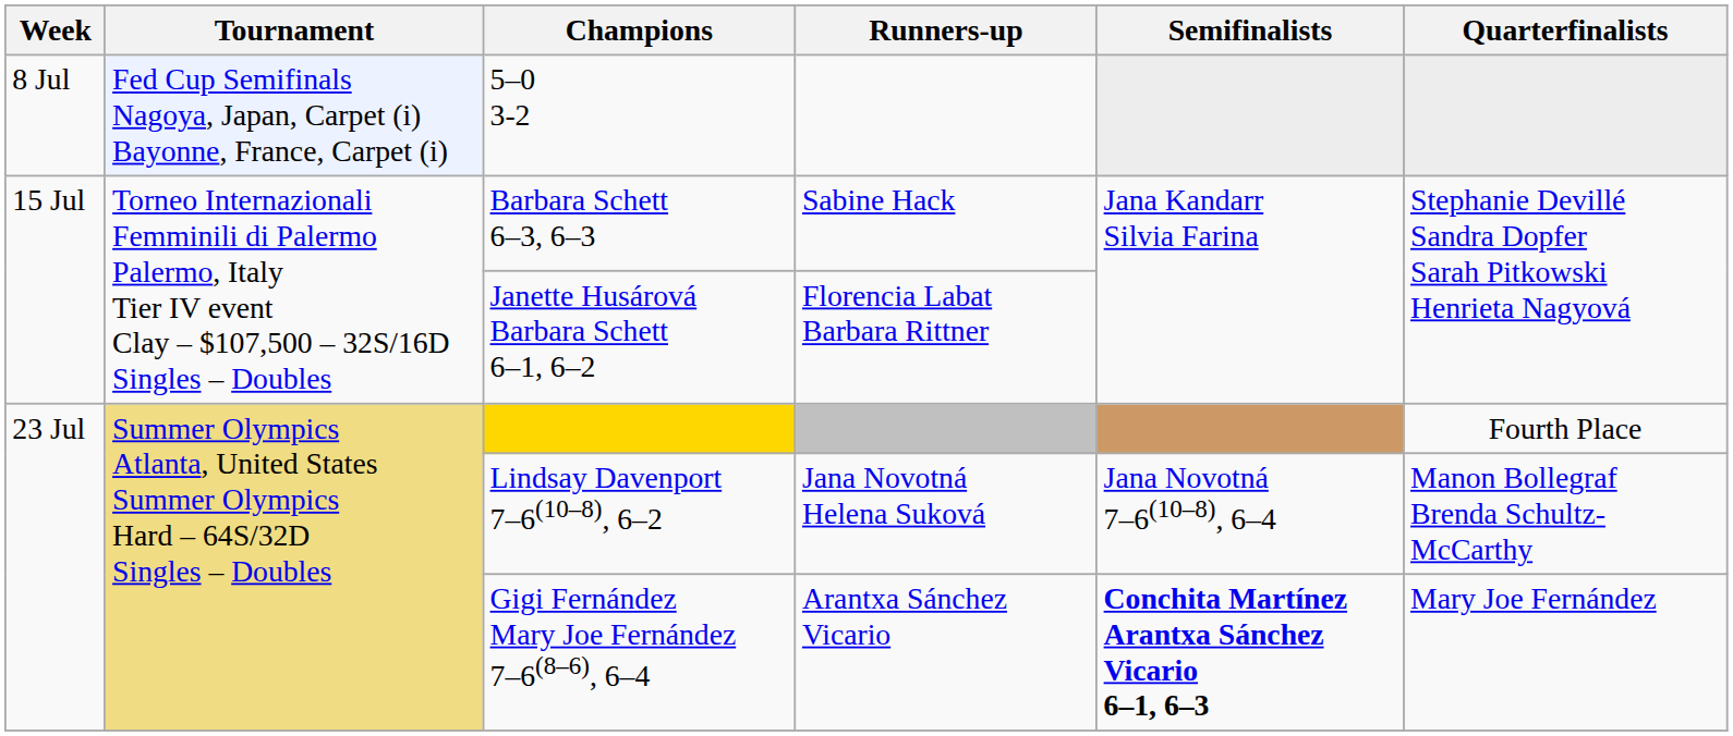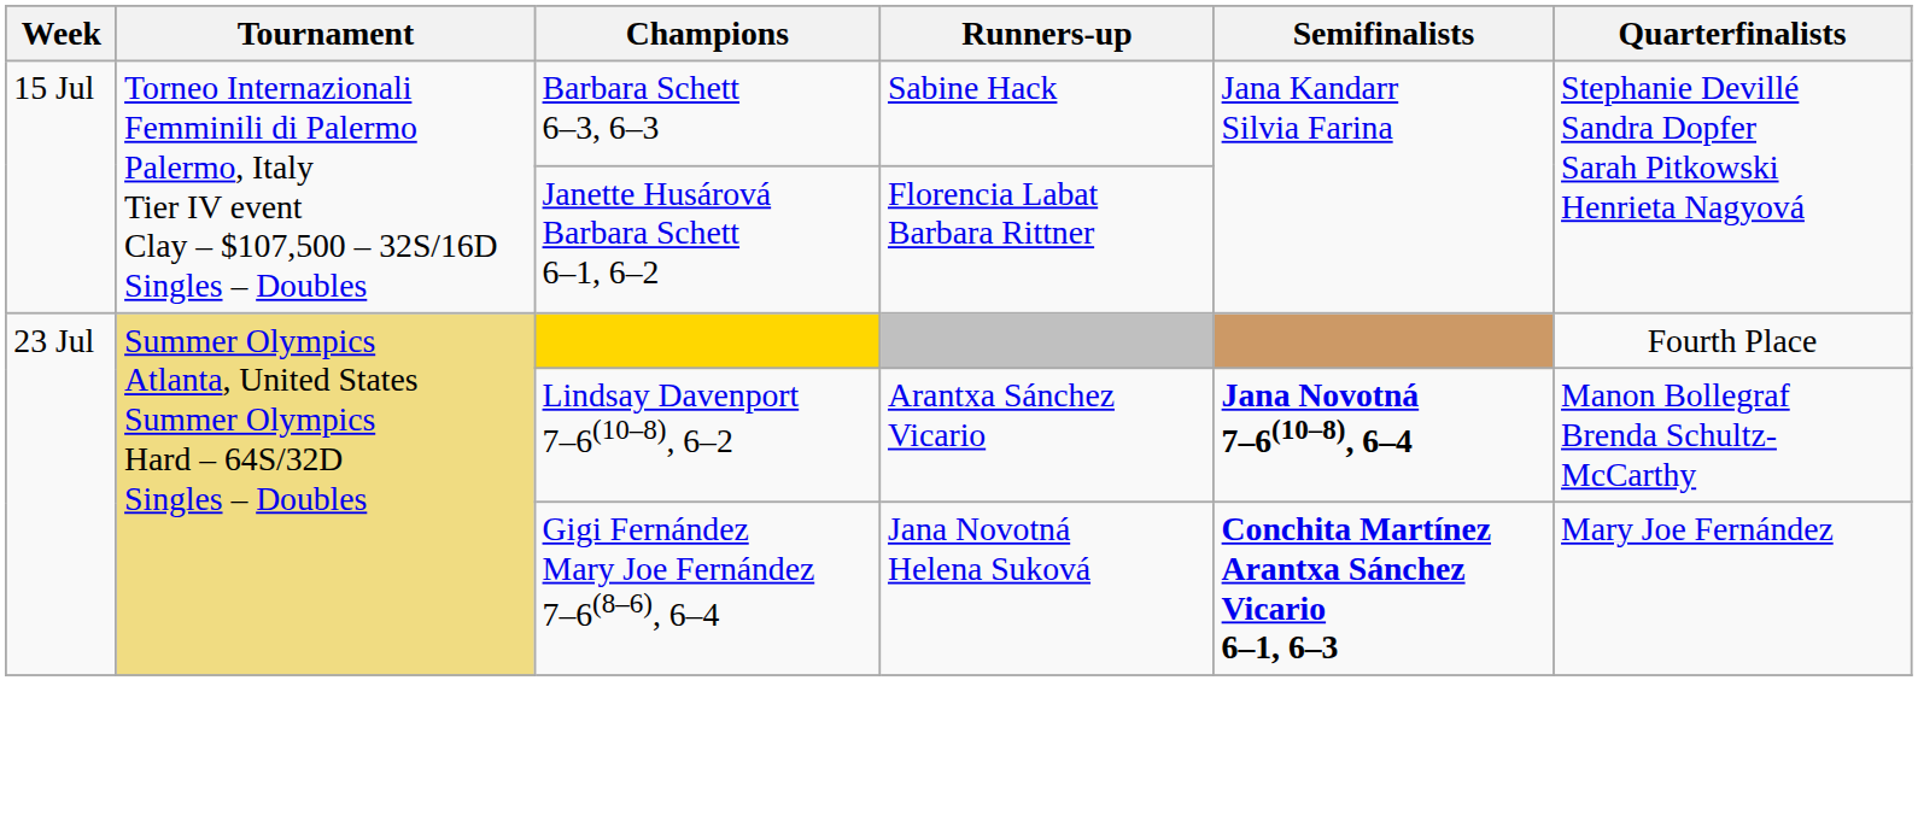- row: 8 Jul | Fed Cup Semifinals Nagoya, Japan, Carpet (i) Bayonne, France, Carpet (i) | 5–0 3-2
Lindsay Davenport 7–6(10–8), 6–2 | Runners-up: Jana Novotná Helena Suková -> Arantxa Sánchez Vicario
Lindsay Davenport 7–6(10–8), 6–2 | Semifinalists: normal -> bold
Gigi Fernández Mary Joe Fernández 7–6(8–6), 6–4 | Runners-up: Arantxa Sánchez Vicario -> Jana Novotná Helena Suková
